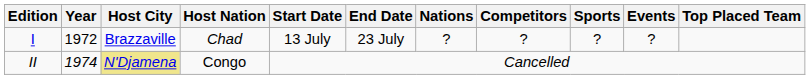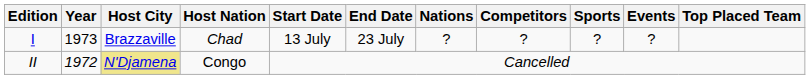I | Year: 1972 -> 1973
II | Year: 1974 -> 1972
